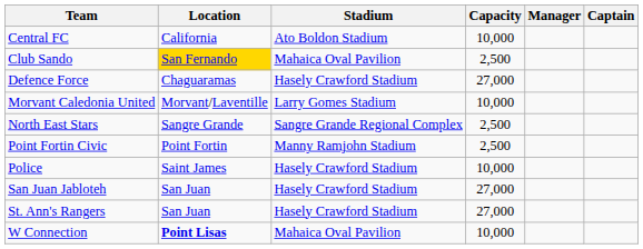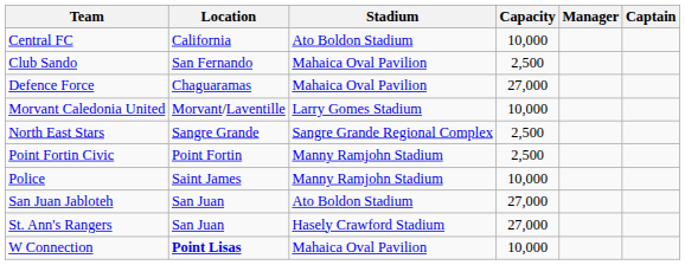Club Sando | Location: gold background -> no background
Defence Force | Stadium: Hasely Crawford Stadium -> Mahaica Oval Pavilion
Police | Stadium: Hasely Crawford Stadium -> Manny Ramjohn Stadium
San Juan Jabloteh | Stadium: Hasely Crawford Stadium -> Ato Boldon Stadium
